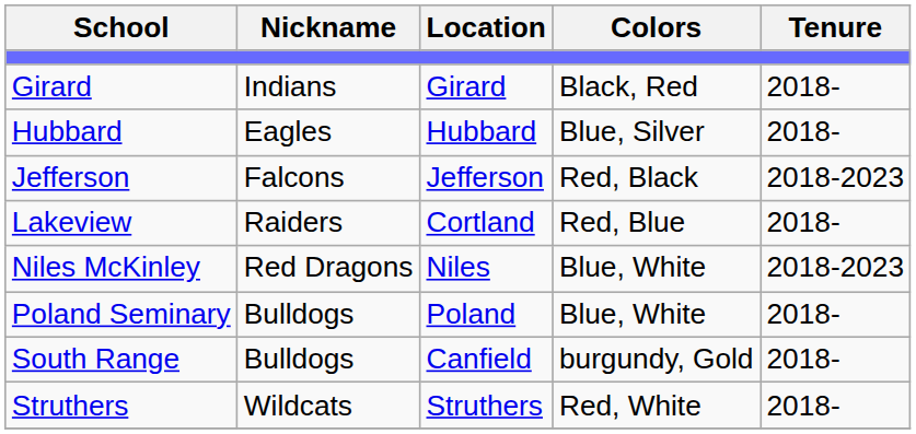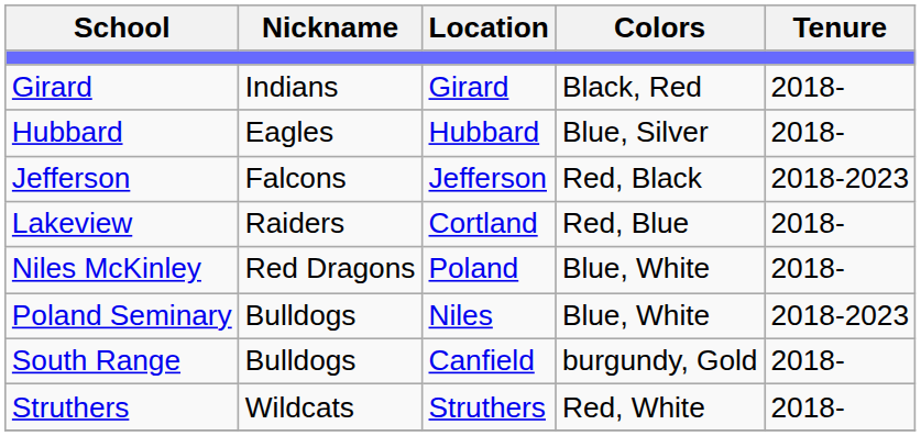Niles McKinley | Location: Niles -> Poland
Niles McKinley | Tenure: 2018-2023 -> 2018-
Poland Seminary | Location: Poland -> Niles
Poland Seminary | Tenure: 2018- -> 2018-2023
